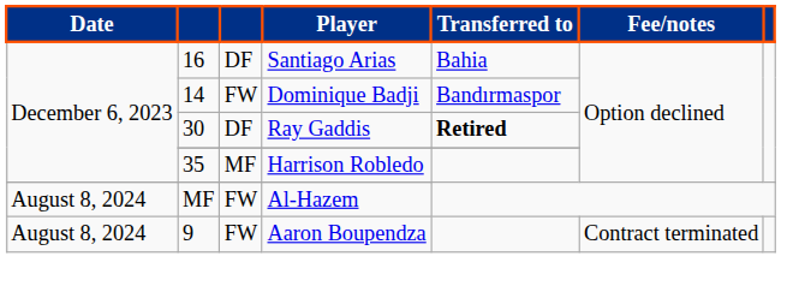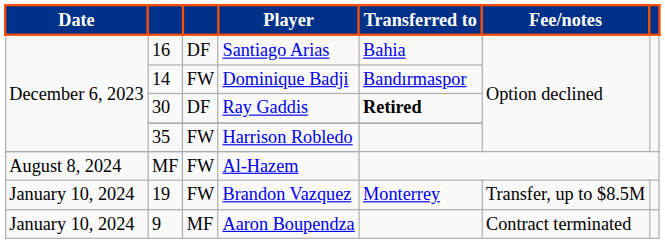Harrison Robledo | column 3: MF -> FW
+ row: January 10, 2024 | 19 | FW | Brandon Vazquez | Monterrey | Transfer, up to $8.5M
Aaron Boupendza | Date: August 8, 2024 -> January 10, 2024
Aaron Boupendza | column 3: FW -> MF
